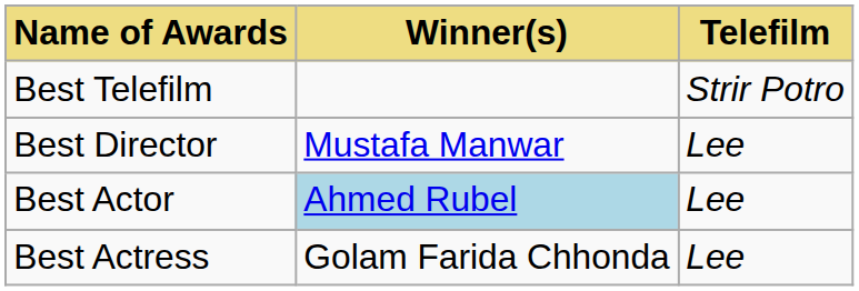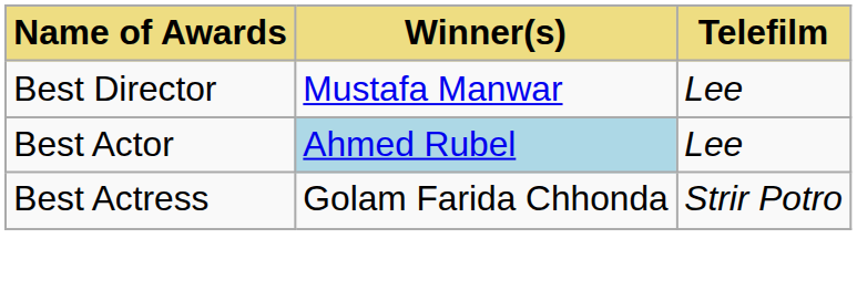- row: Best Telefilm | Strir Potro
Best Actress | Telefilm: Lee -> Strir Potro
